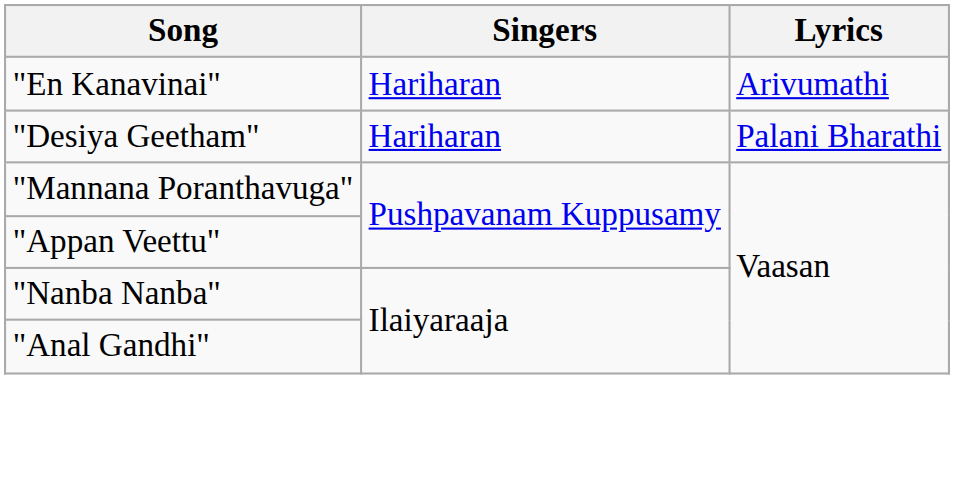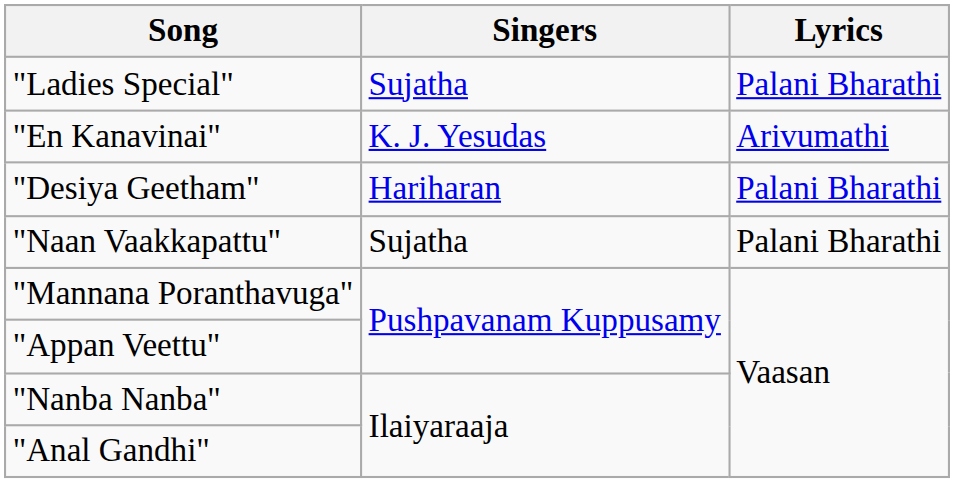+ row: "Ladies Special" | Sujatha | Palani Bharathi
"En Kanavinai" | Singers: Hariharan -> K. J. Yesudas
+ row: "Naan Vaakkapattu" | Sujatha | Palani Bharathi
